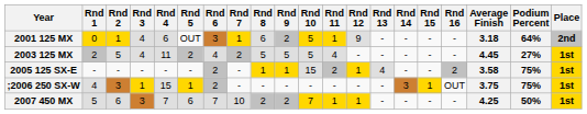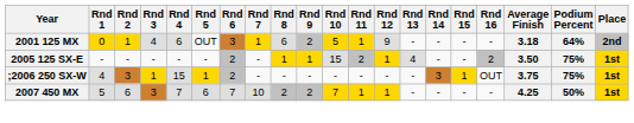- row: 2003 125 MX | 2 | 5 | 4 | 11 | 2 | 4 | 2 | 5 | 5 | 5 | 4 | - | - | - | - | - | 4.45 | 27% | 1st
2005 125 SX-E | Average Finish: 3.58 -> 3.50
